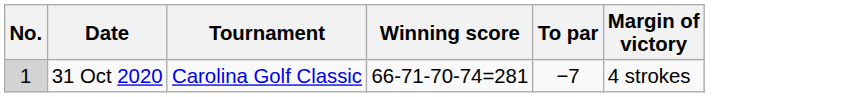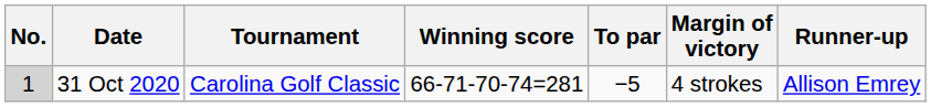+ column: Runner-up | Allison Emrey
31 Oct 2020 | To par: −7 -> −5
